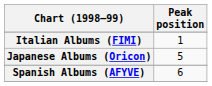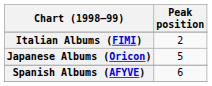Italian Albums (FIMI) | Peak position: 1 -> 2
